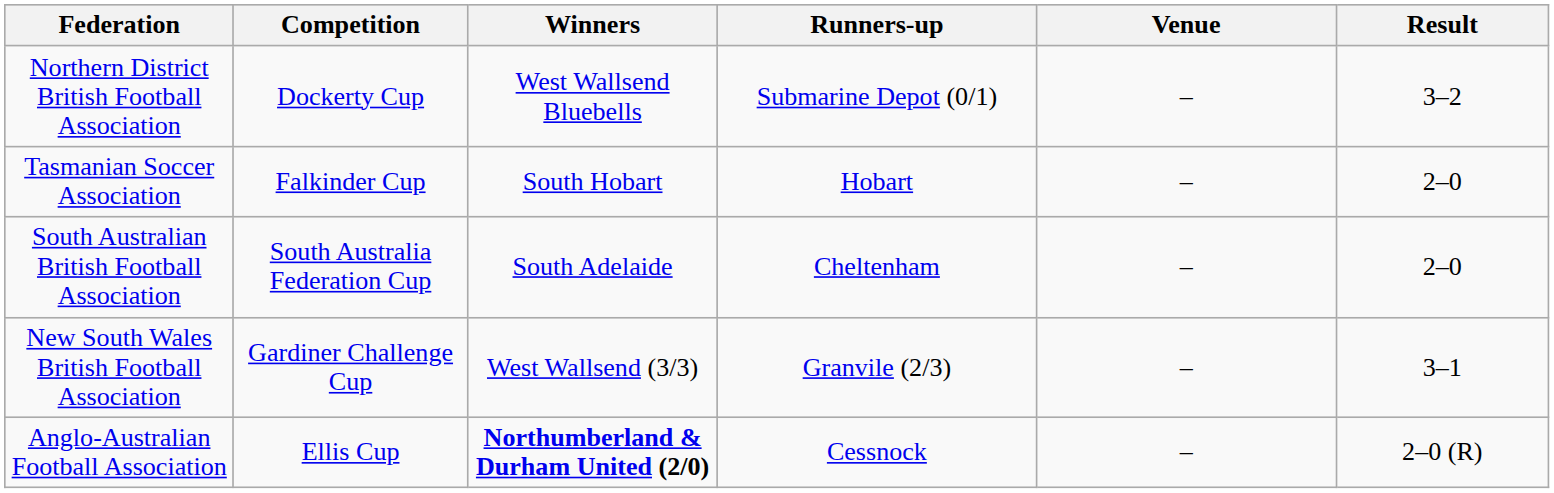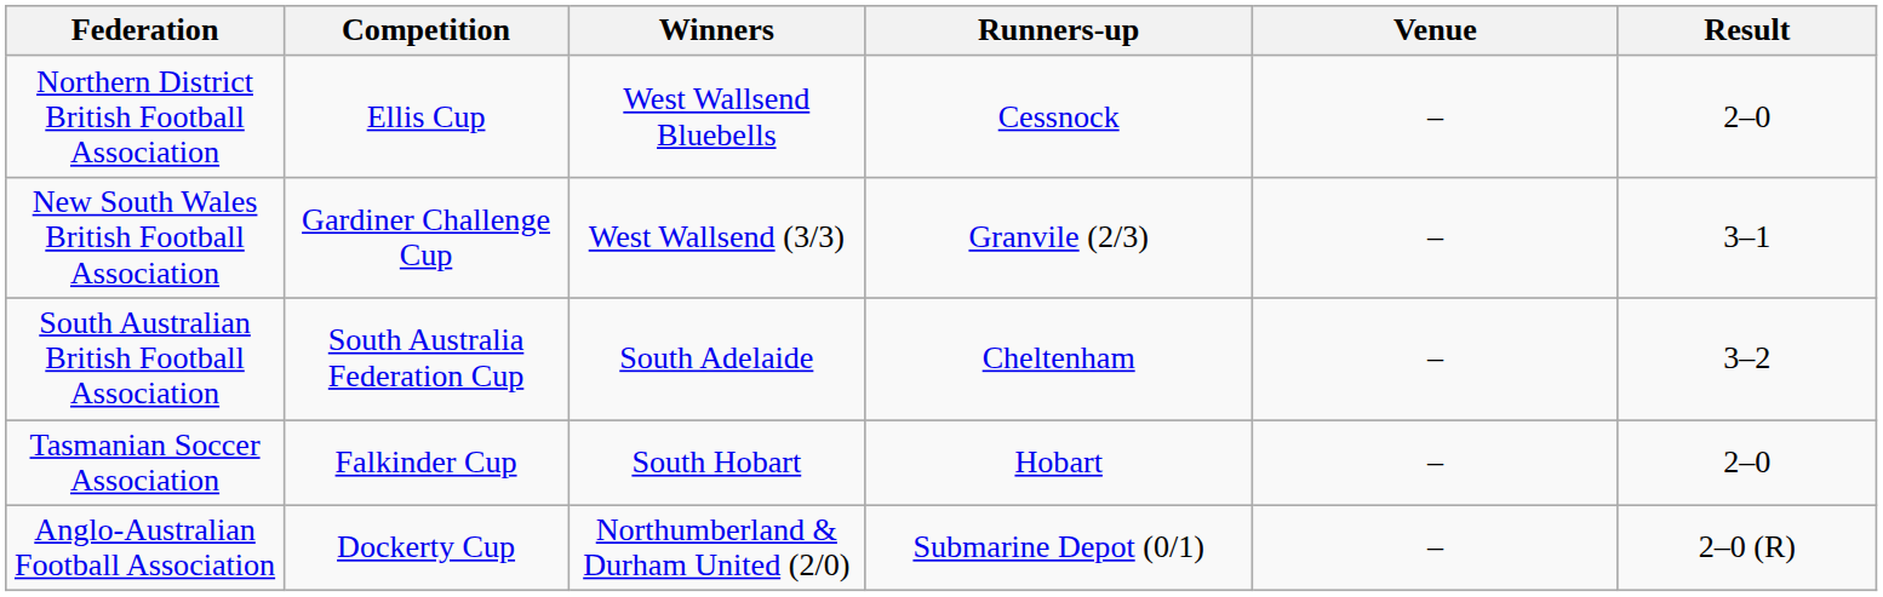Northern District British Football Association | Competition: Dockerty Cup -> Ellis Cup
Northern District British Football Association | Runners-up: Submarine Depot (0/1) -> Cessnock
Northern District British Football Association | Result: 3–2 -> 2–0
rows swapped: New South Wales British Football Association <-> Tasmanian Soccer Association
South Australian British Football Association | Result: 2–0 -> 3–2
Anglo-Australian Football Association | Competition: Ellis Cup -> Dockerty Cup
Anglo-Australian Football Association | Winners: bold -> normal
Anglo-Australian Football Association | Runners-up: Cessnock -> Submarine Depot (0/1)
